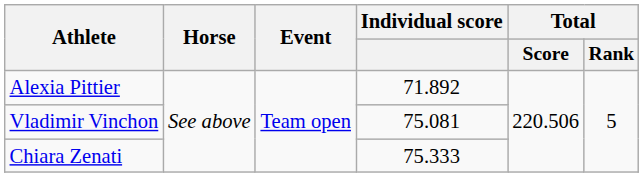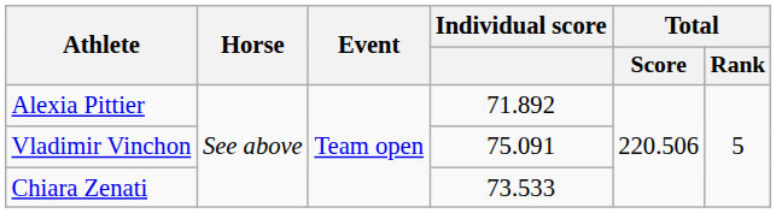Vladimir Vinchon | Individual score: 75.081 -> 75.091
Chiara Zenati | Individual score: 75.333 -> 73.533
